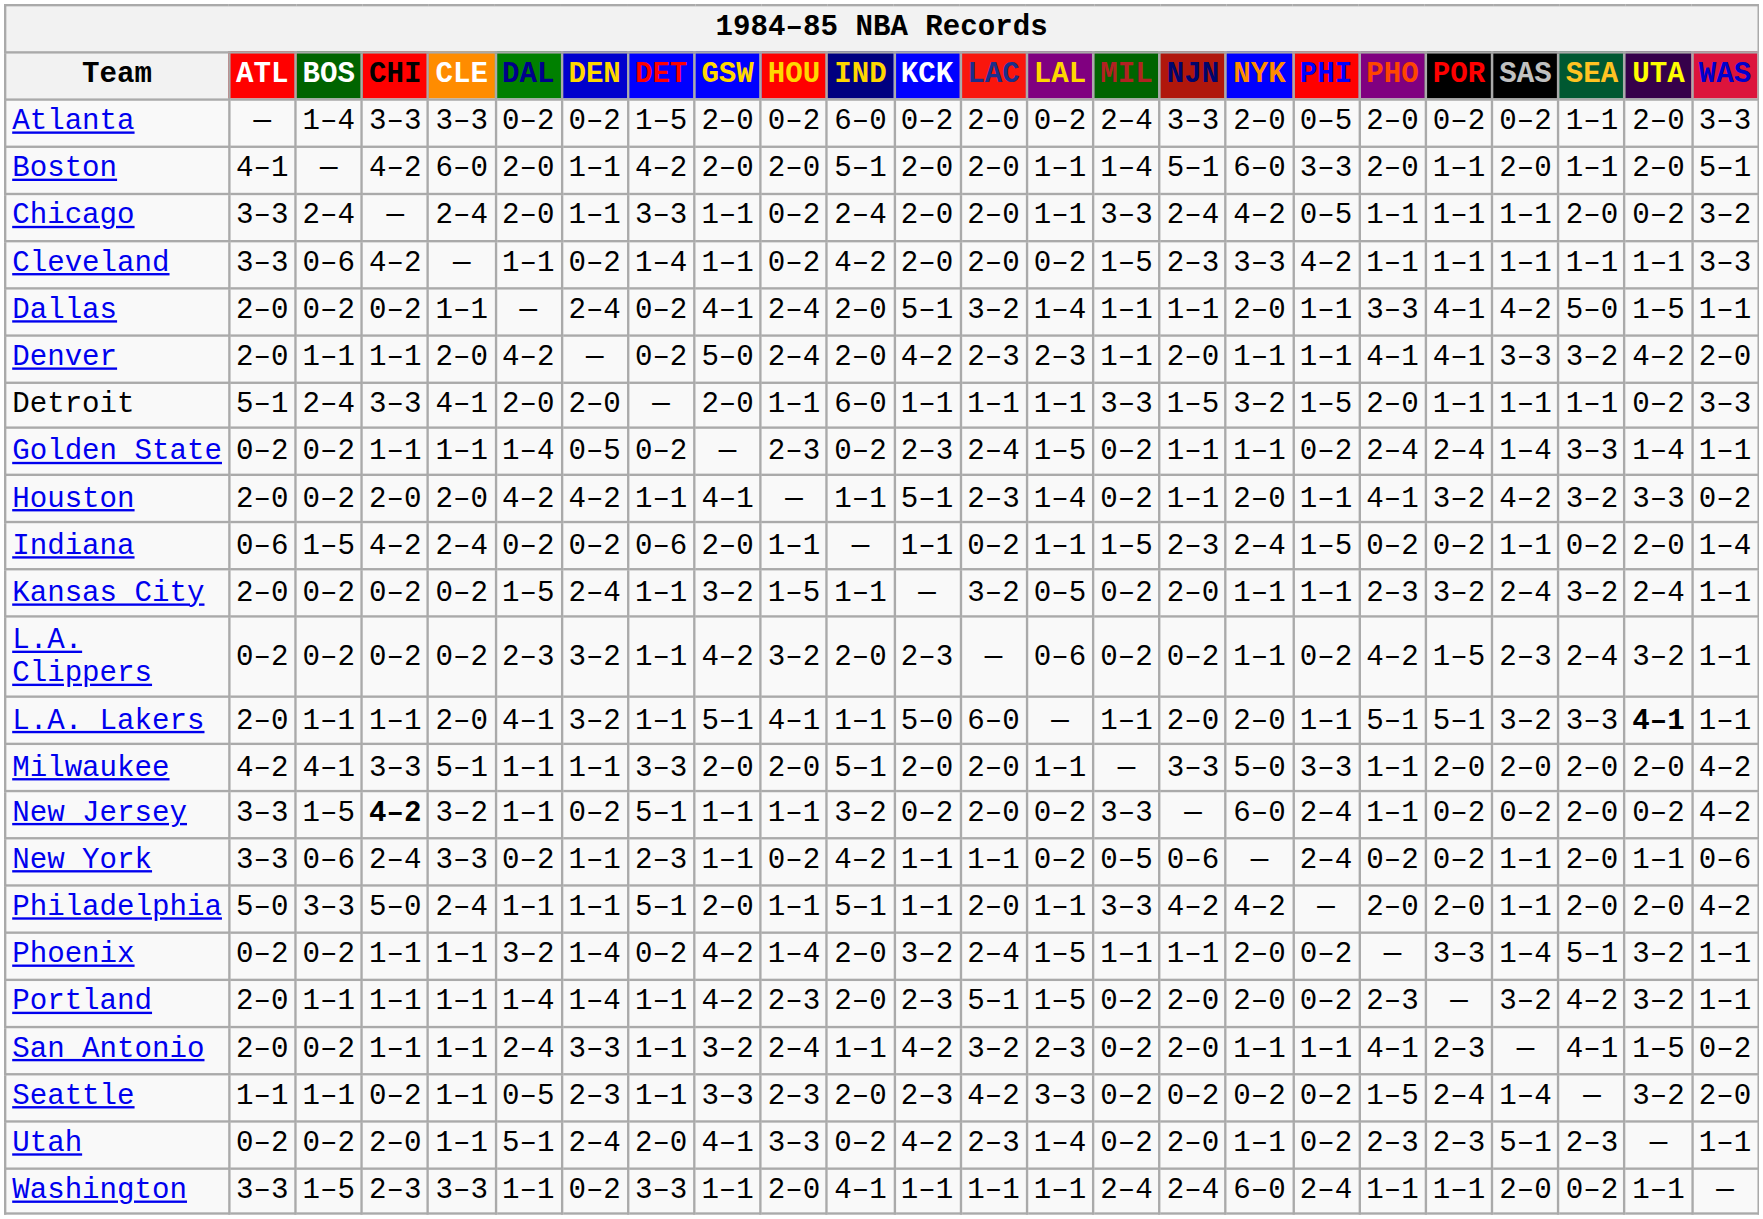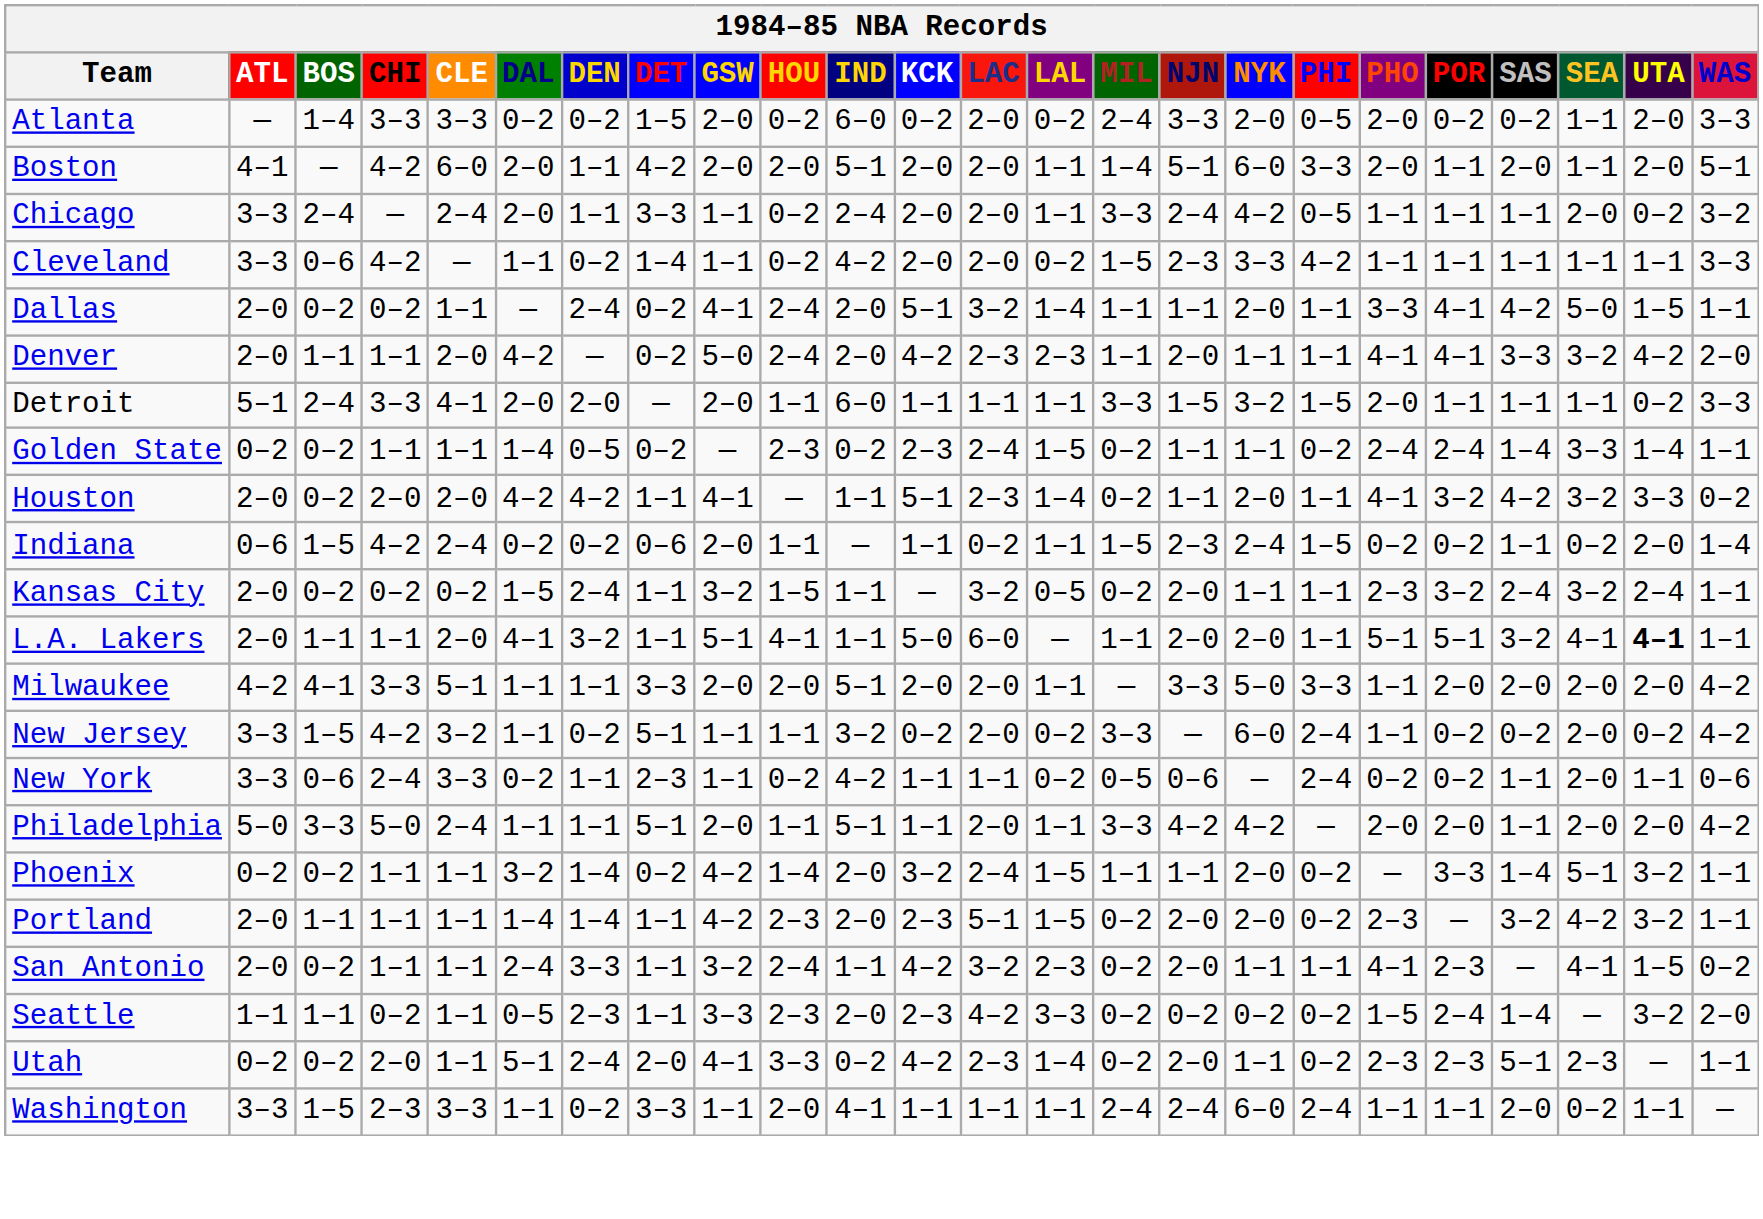- row: L.A. Clippers | 0–2 | 0–2 | 0–2 | 0–2 | 2–3 | 3–2 | 1–1 | 4–2 | 3–2 | 2–0 | 2–3 | — | 0–6 | 0–2 | 0–2 | 1–1 | 0–2 | 4–2 | 1–5 | 2–3 | 2–4 | 3–2 | 1–1
L.A. Lakers | SEA: 3–3 -> 4–1
New Jersey | CHI: bold -> normal
